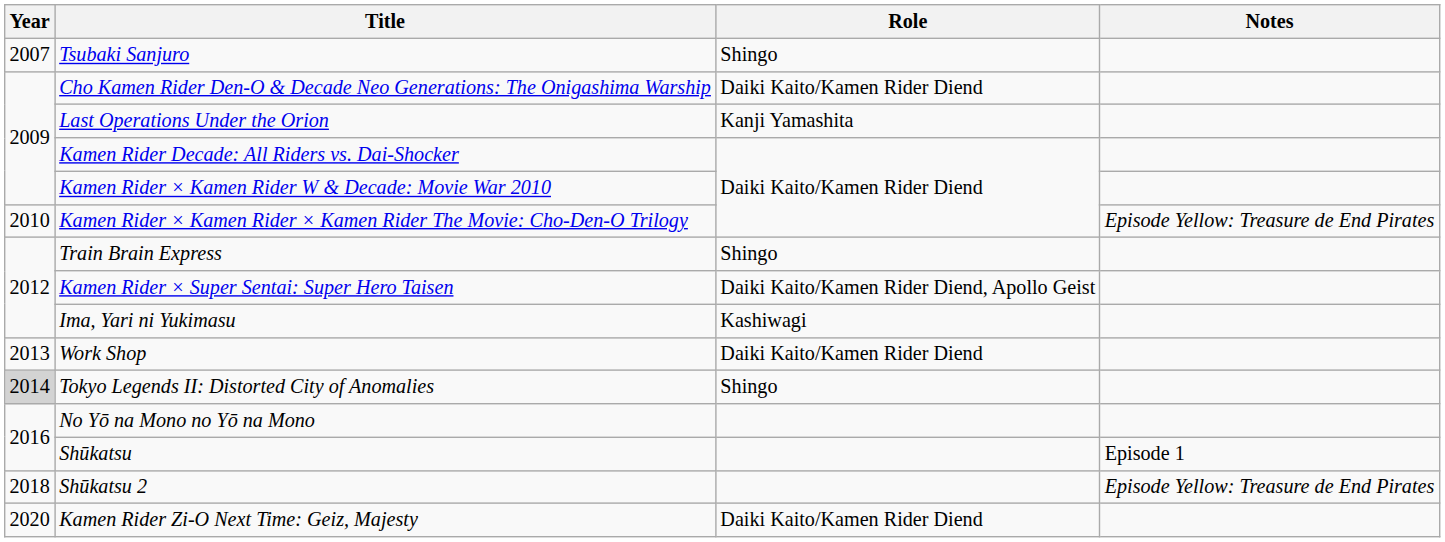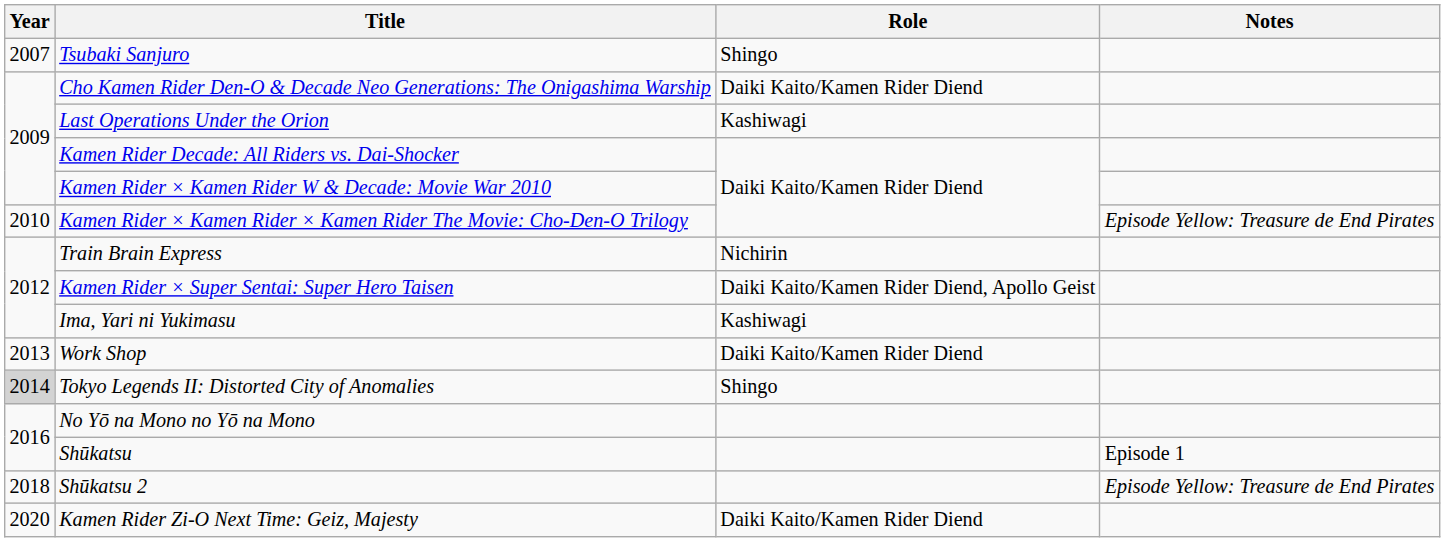Last Operations Under the Orion | Role: Kanji Yamashita -> Kashiwagi
Train Brain Express | Role: Shingo -> Nichirin
